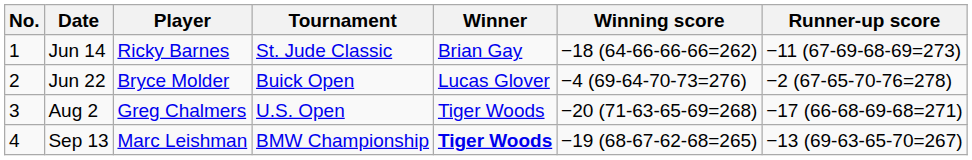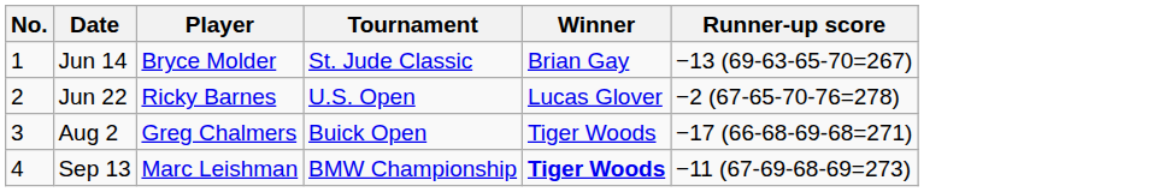- column: Winning score | −18 (64-66-66-66=262) | −4 (69-64-70-73=276) | −20 (71-63-65-69=268) | −19 (68-67-62-68=265)
Jun 14 | Player: Ricky Barnes -> Bryce Molder
Jun 14 | Runner-up score: −11 (67-69-68-69=273) -> −13 (69-63-65-70=267)
Jun 22 | Player: Bryce Molder -> Ricky Barnes
Jun 22 | Tournament: Buick Open -> U.S. Open
Aug 2 | Tournament: U.S. Open -> Buick Open
Sep 13 | Runner-up score: −13 (69-63-65-70=267) -> −11 (67-69-68-69=273)
